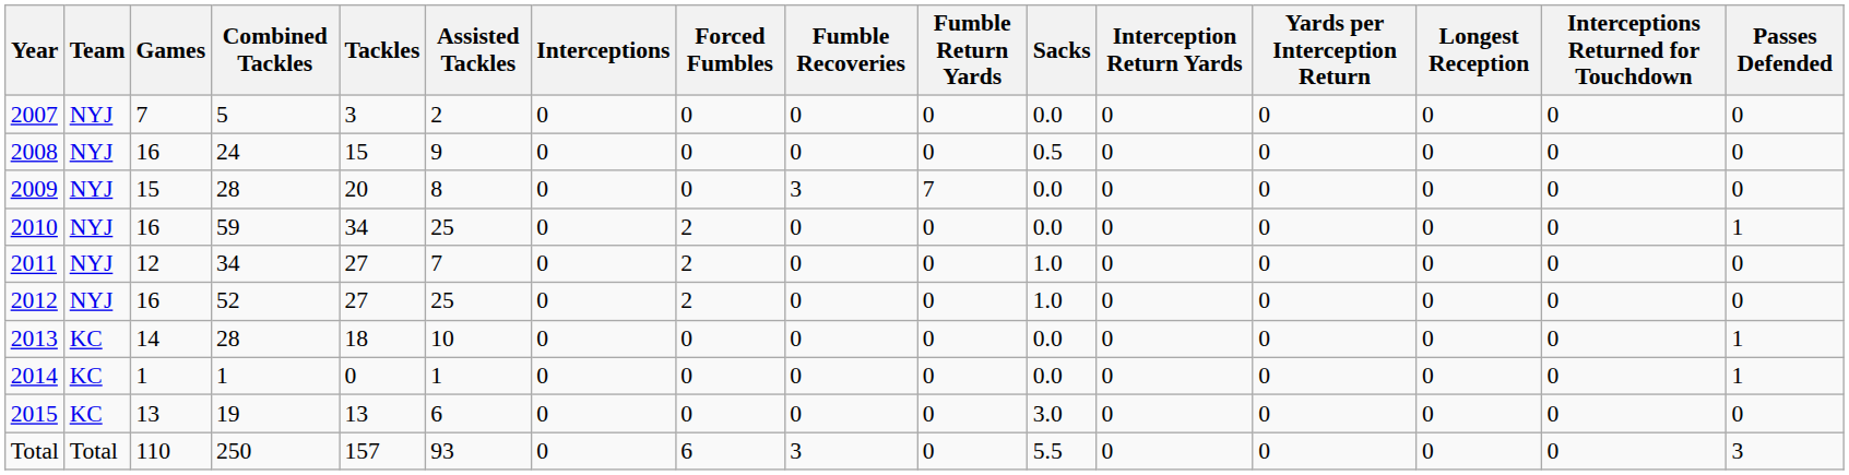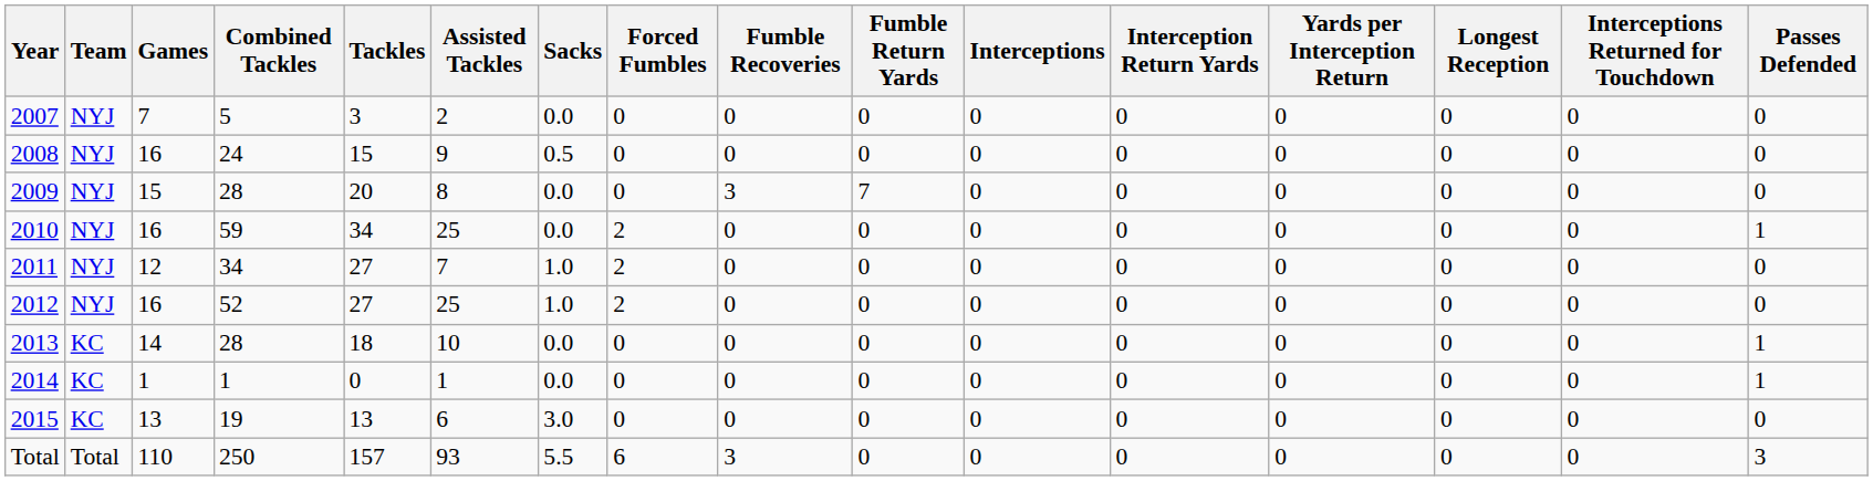columns swapped: Sacks <-> Interceptions
